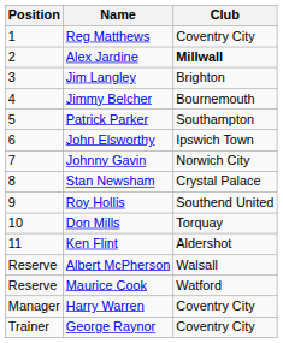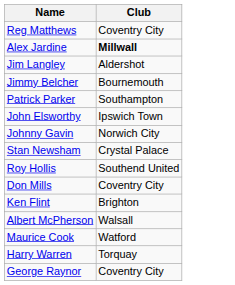- column: Position | 1 | 2 | 3 | 4 | 5 | 6 | 7 | 8 | 9 | 10 | 11 | Reserve | Reserve | Manager | Trainer
Jim Langley | Club: Brighton -> Aldershot
Don Mills | Club: Torquay -> Coventry City
Ken Flint | Club: Aldershot -> Brighton
Harry Warren | Club: Coventry City -> Torquay
